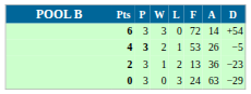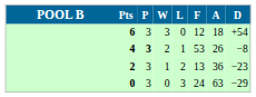6 | F: 72 -> 12
6 | A: 14 -> 18
4 | D: −5 -> −8
